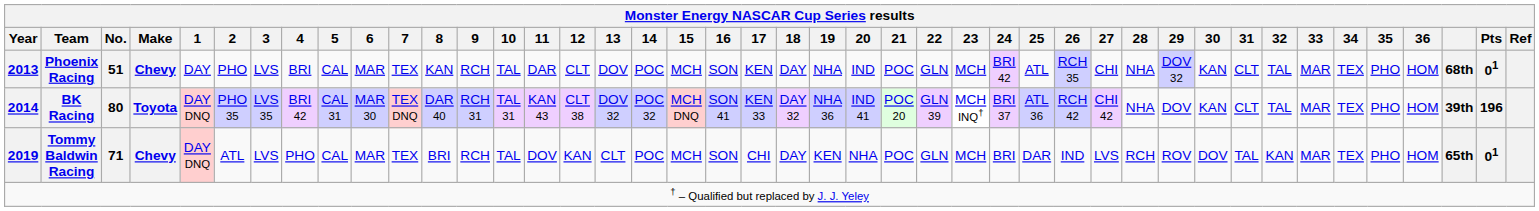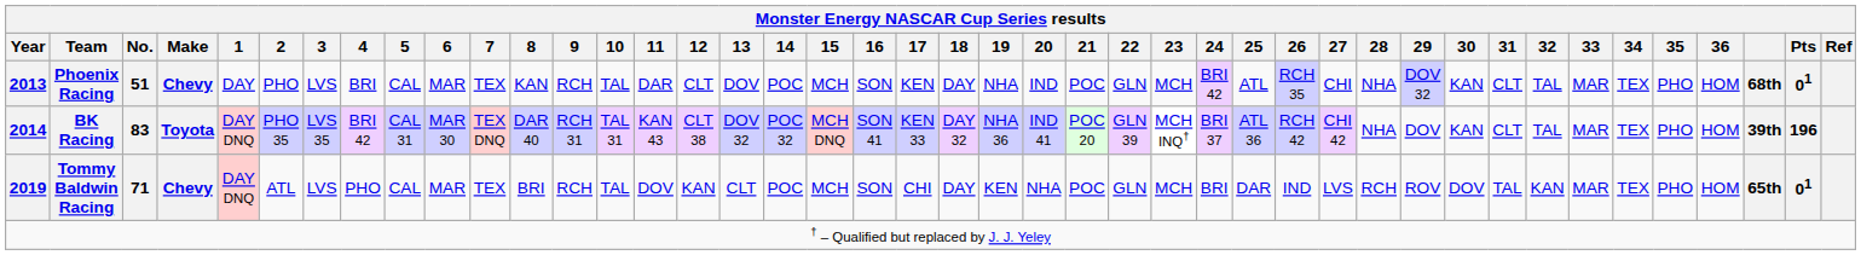BK Racing | No.: 80 -> 83
